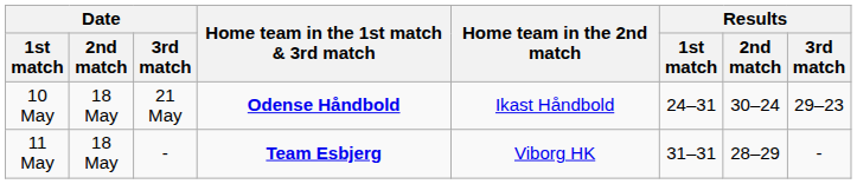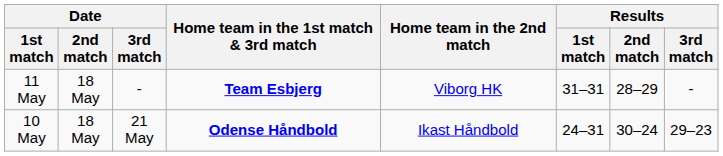rows swapped: 10 May <-> 11 May
